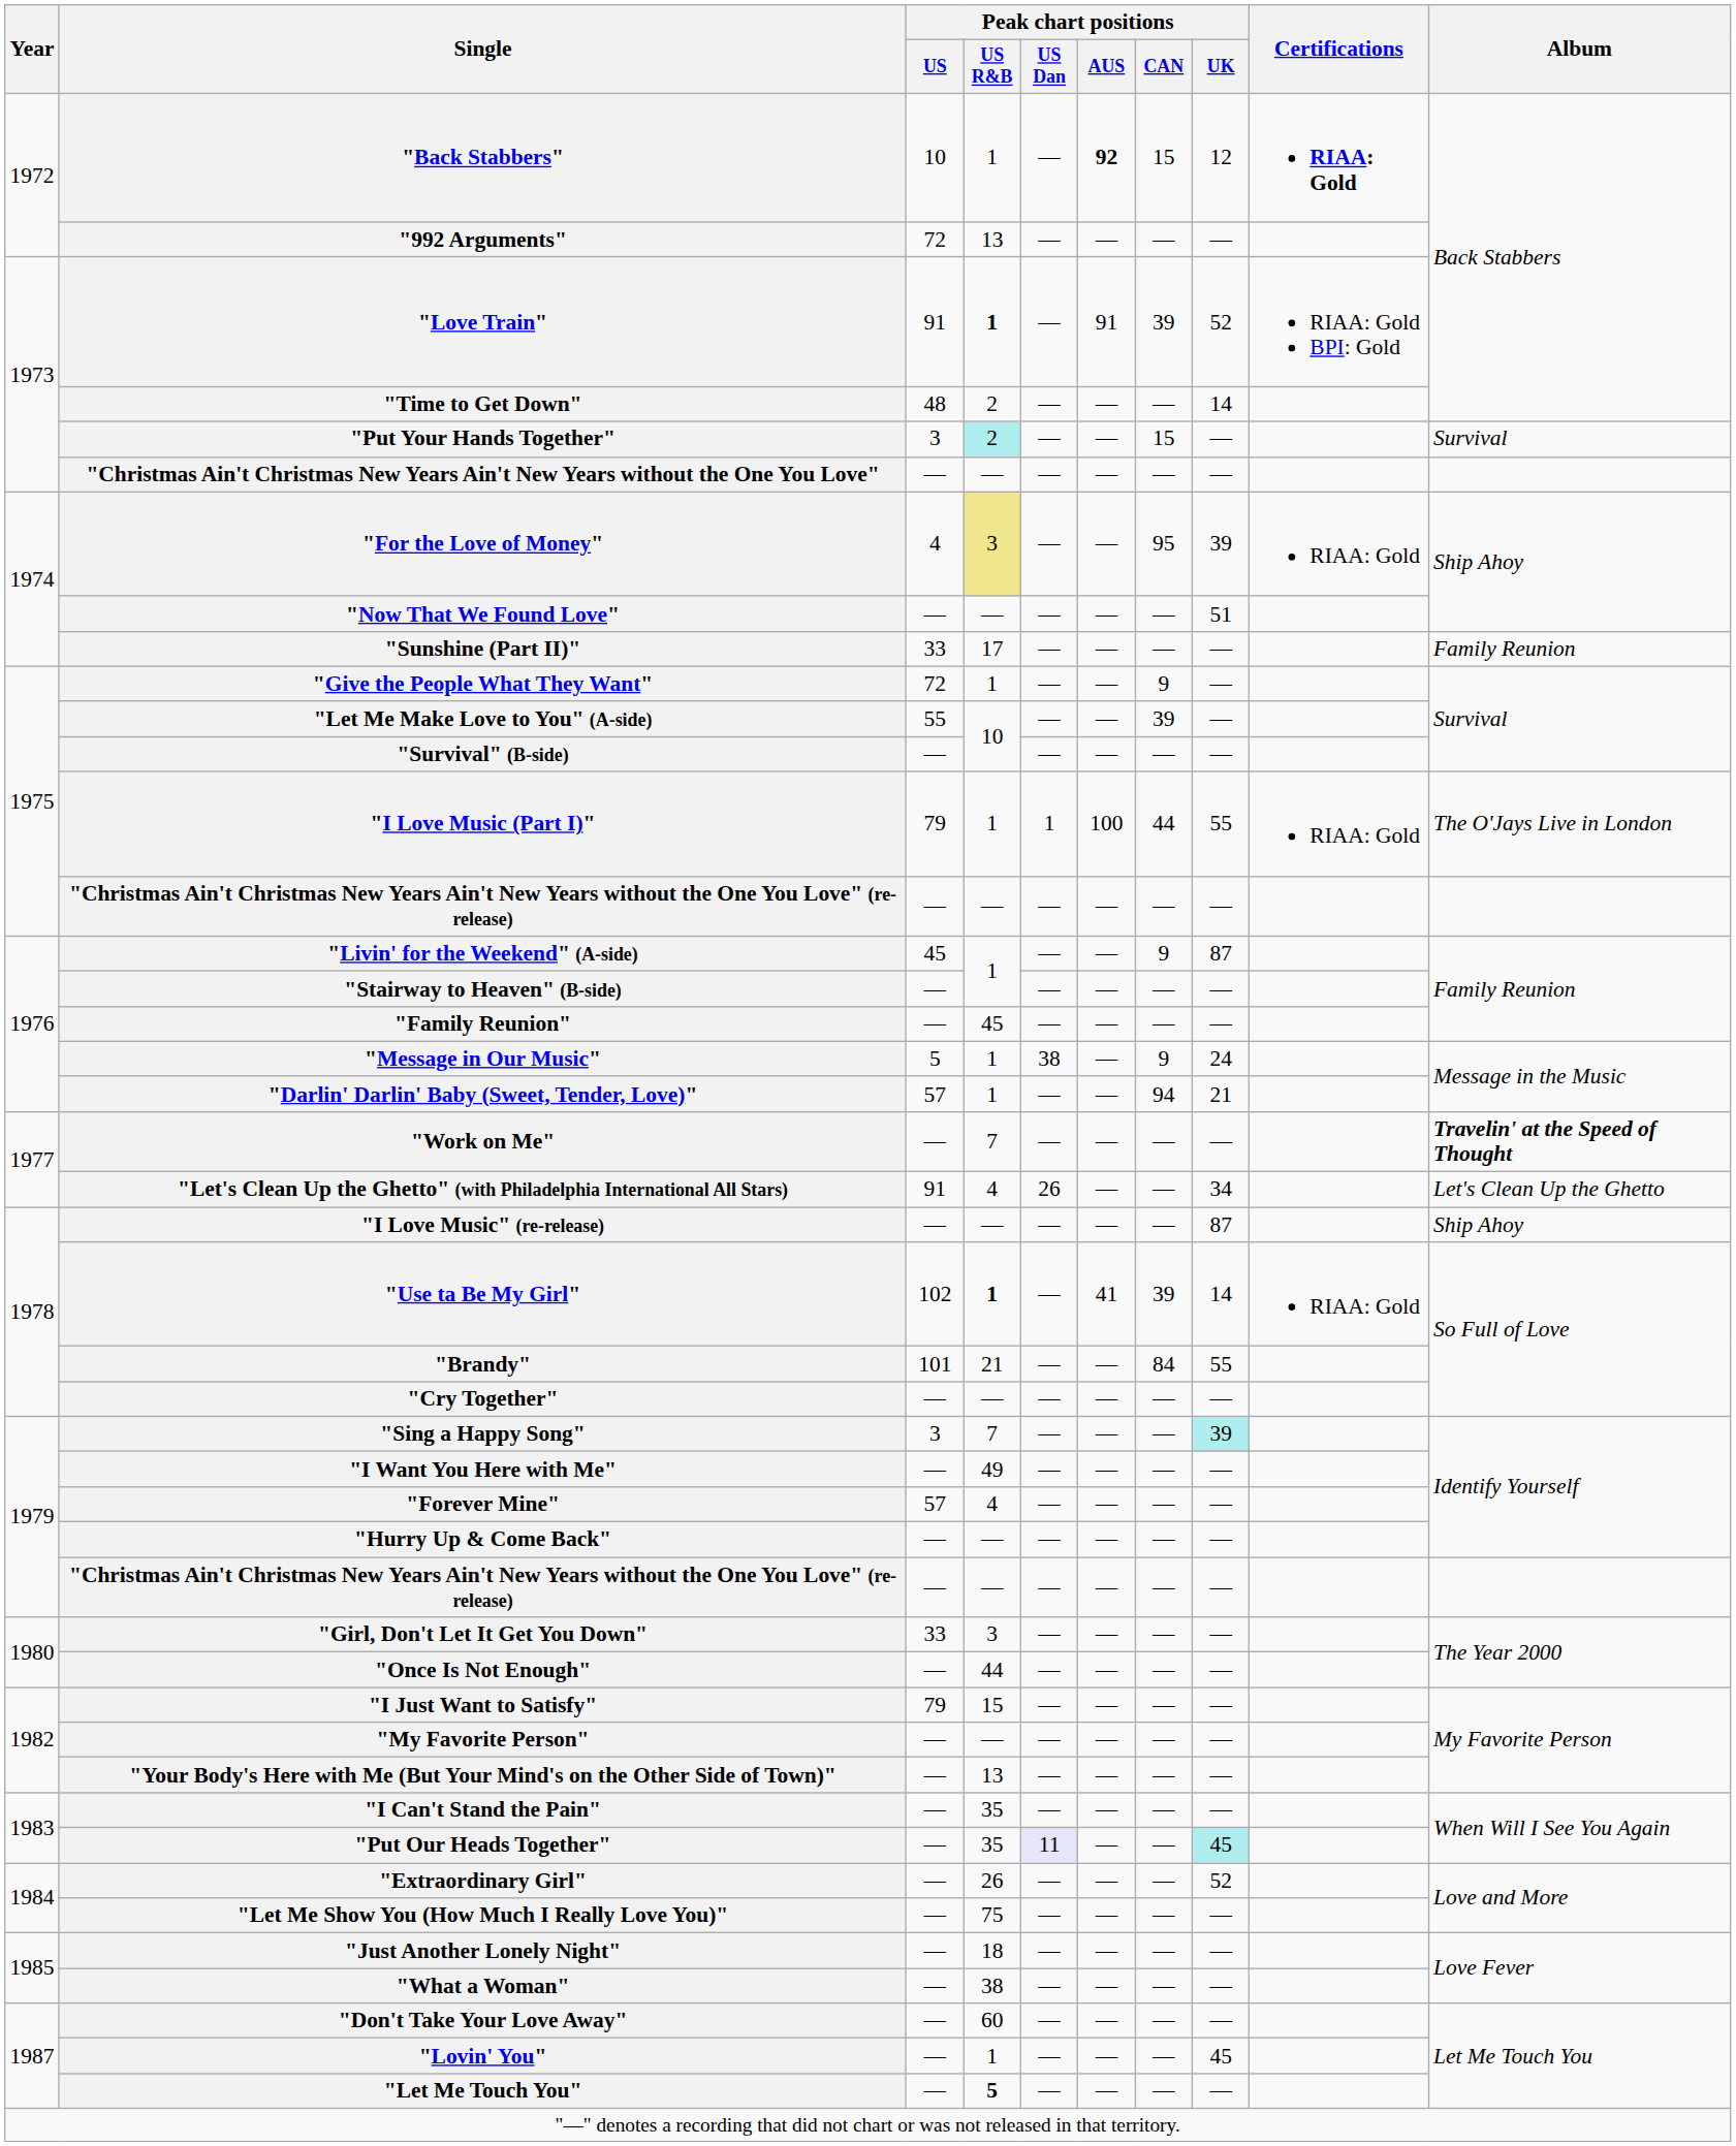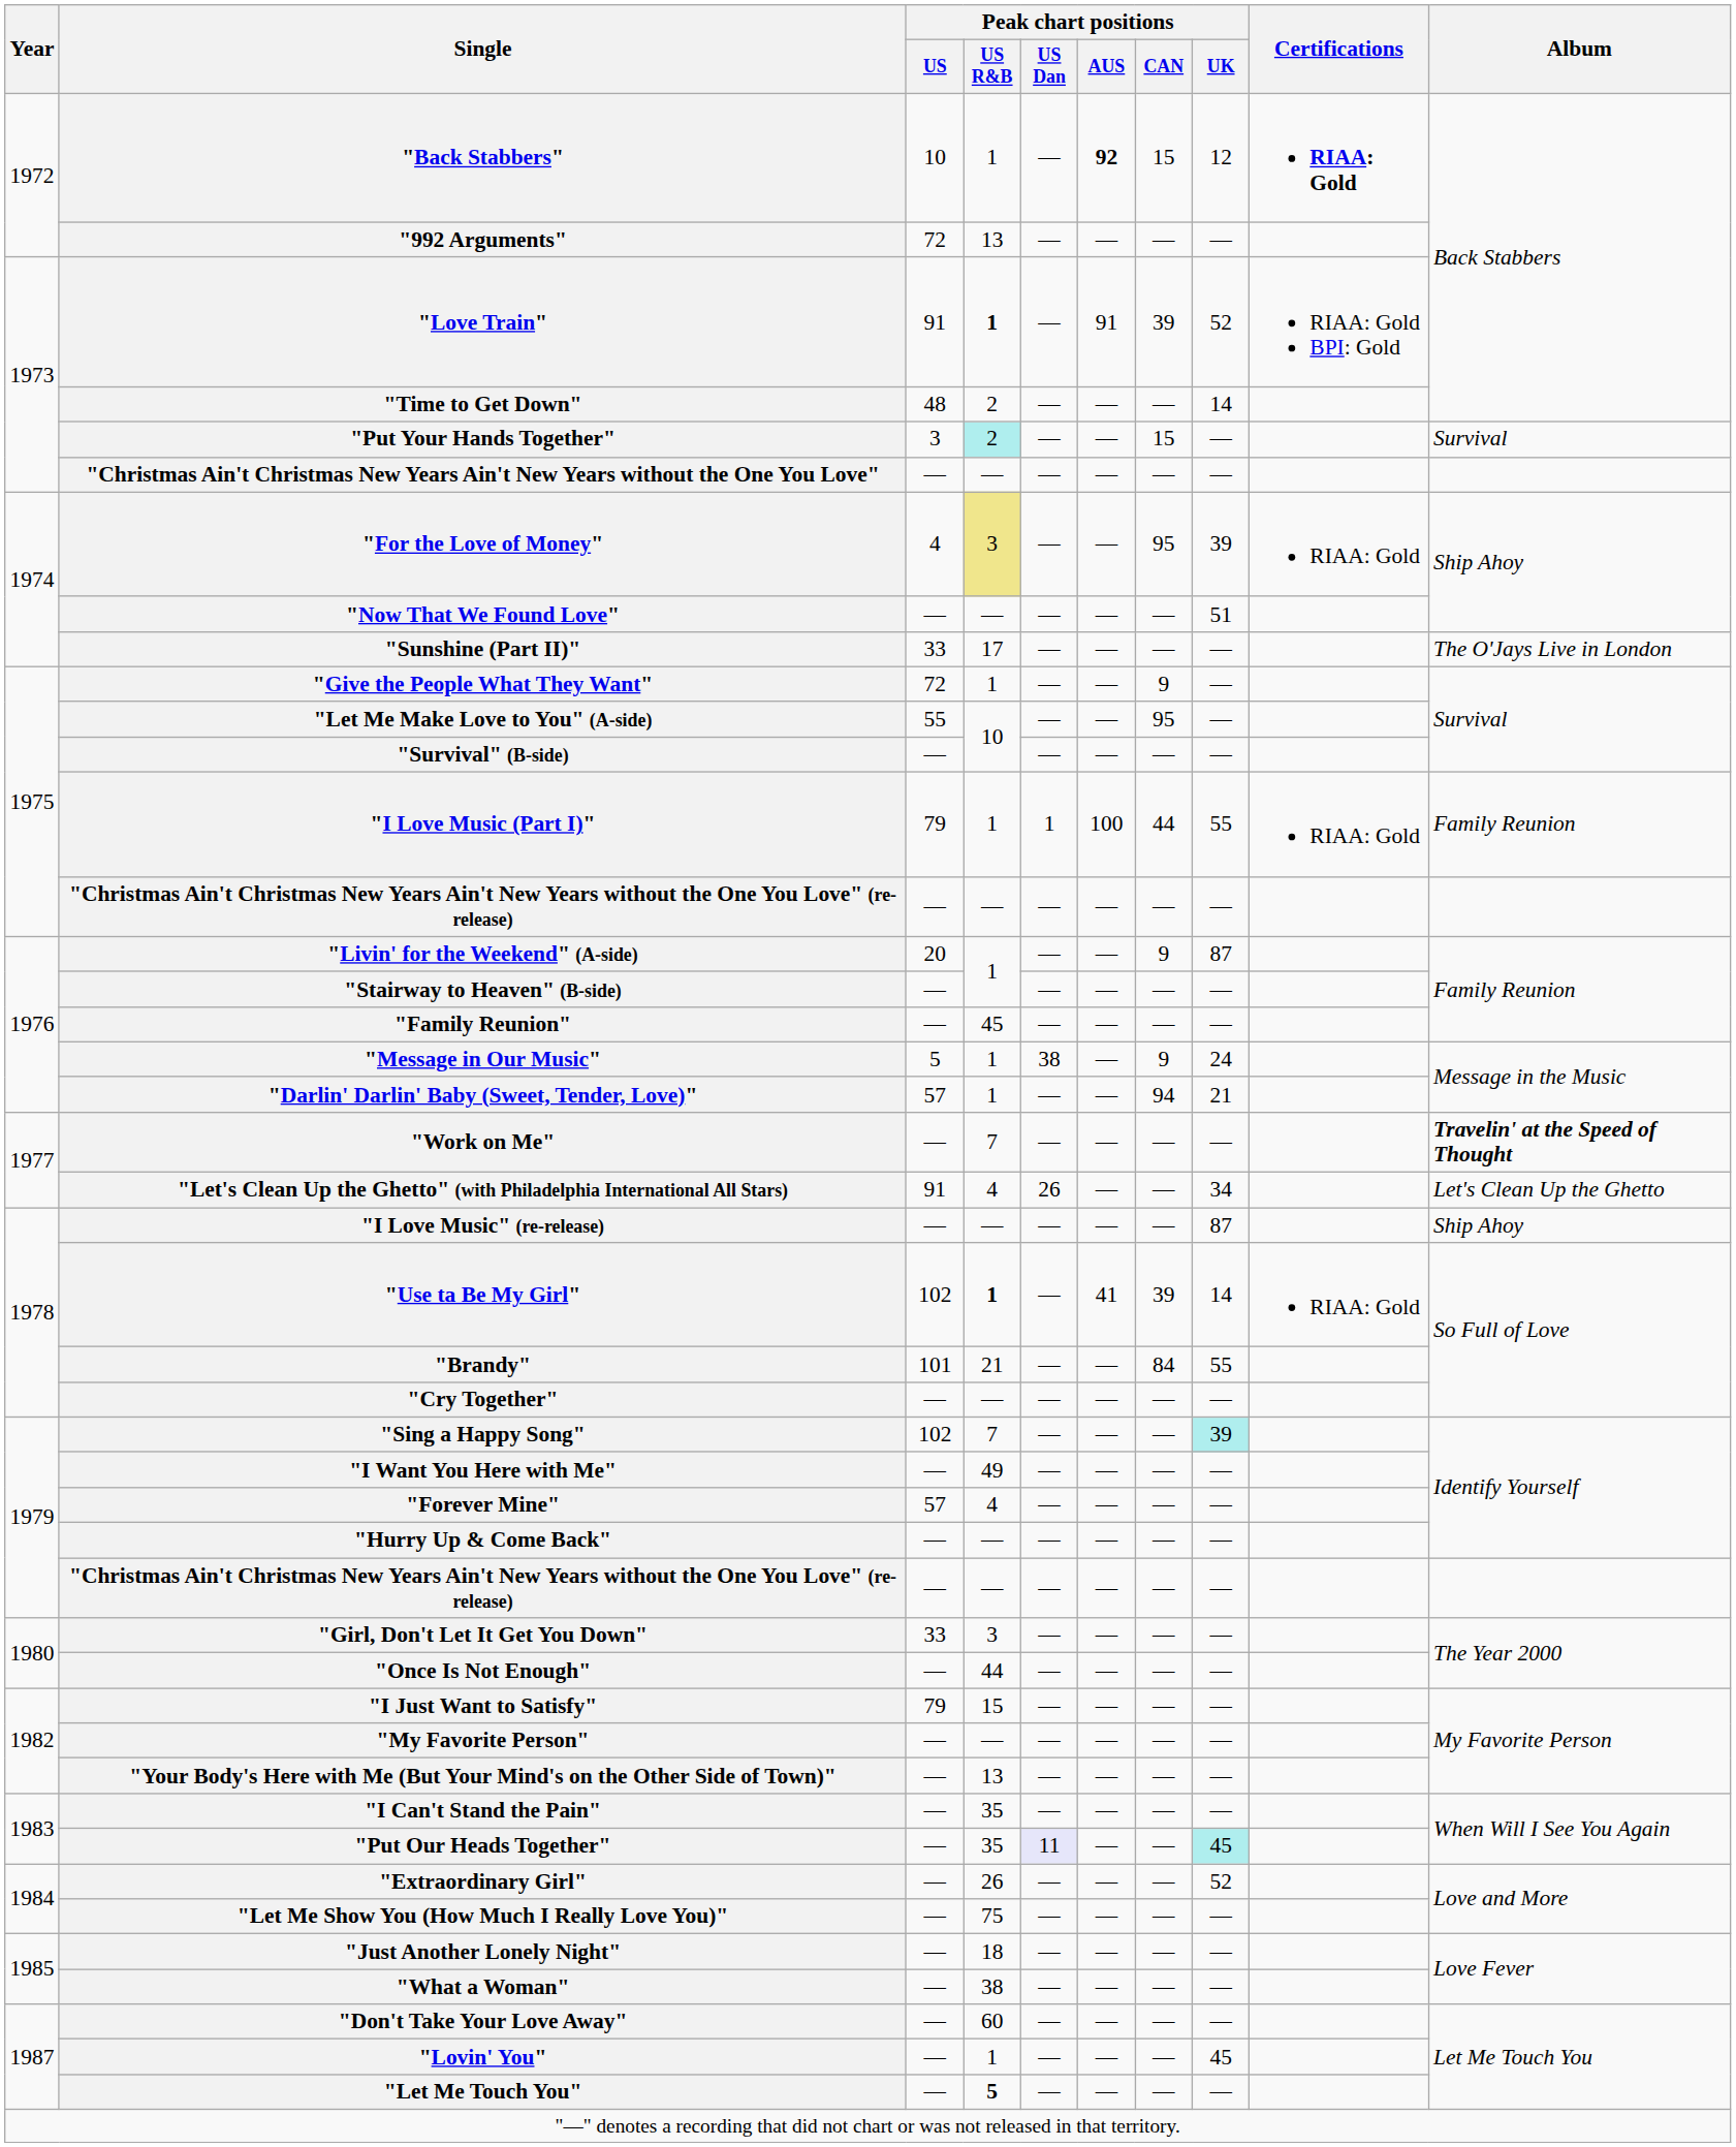"Sunshine (Part II)" | Album: Family Reunion -> The O'Jays Live in London
"Let Me Make Love to You" (A-side) | Peak chart positions / CAN: 39 -> 95
"I Love Music (Part I)" | Album: The O'Jays Live in London -> Family Reunion
"Livin' for the Weekend" (A-side) | Peak chart positions / US: 45 -> 20
"Sing a Happy Song" | Peak chart positions / US: 3 -> 102
